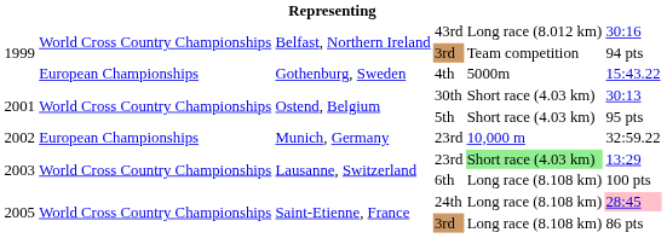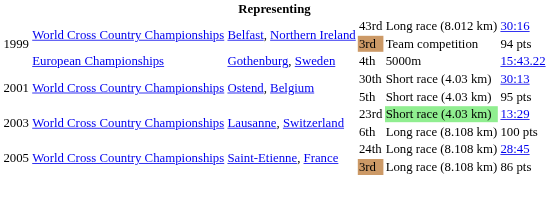- row: 2002 | European Championships | Munich, Germany | 23rd | 10,000 m | 32:59.22
24th | column 6: pink background -> no background
